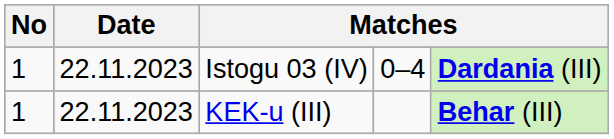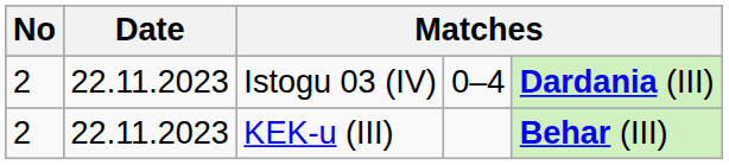Istogu 03 (IV) | No: 1 -> 2
KEK-u (III) | No: 1 -> 2
